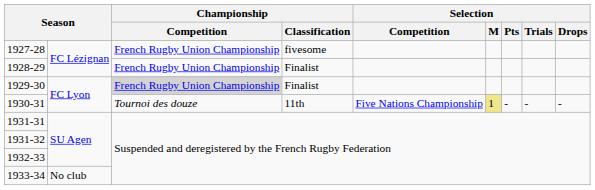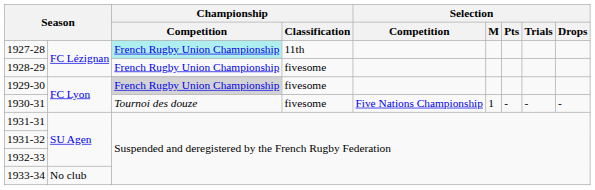1927-28 | Championship / Competition: no background -> paleturquoise background
1927-28 | Championship / Classification: fivesome -> 11th
1928-29 | Championship / Classification: Finalist -> fivesome
1929-30 | Championship / Classification: Finalist -> fivesome
1930-31 | Championship / Classification: 11th -> fivesome
1930-31 | Selection / M: khaki background -> no background
